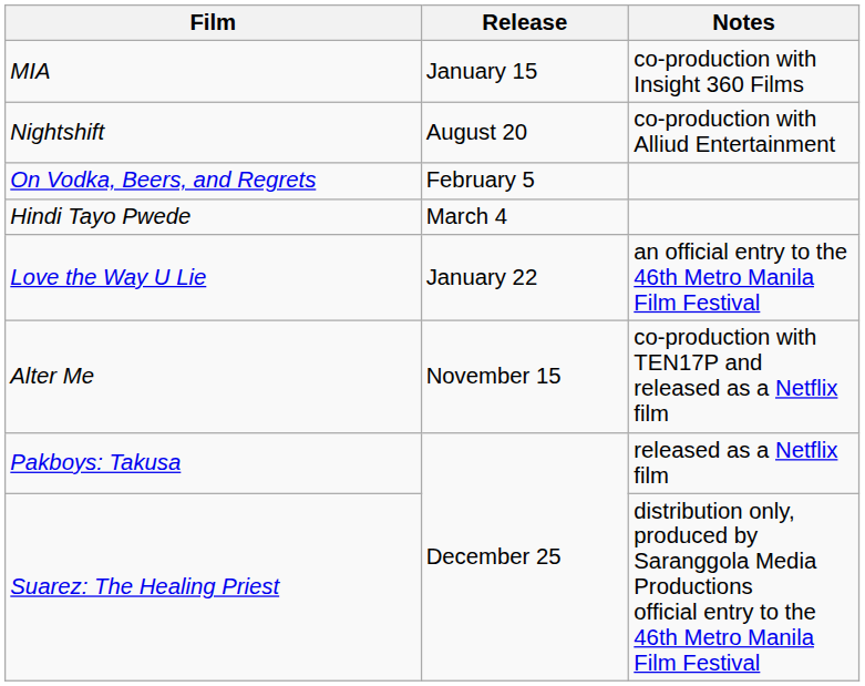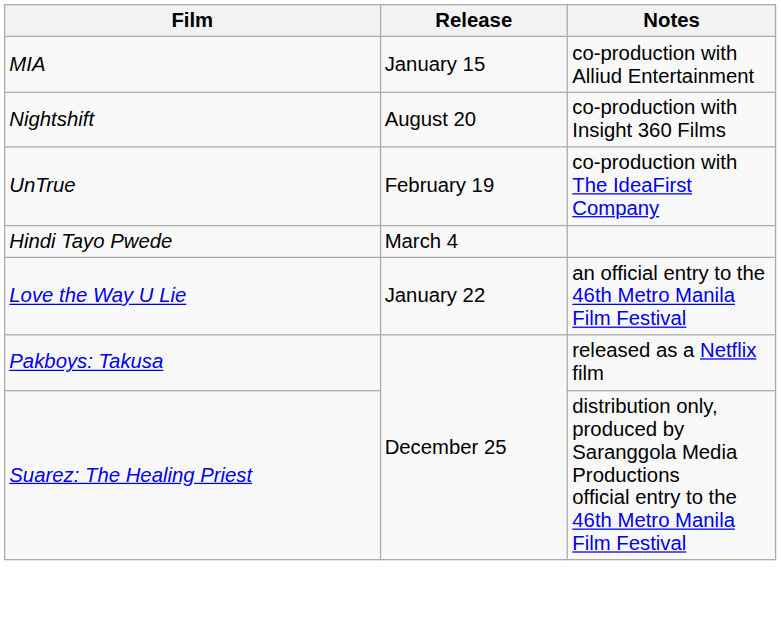MIA | Notes: co-production with Insight 360 Films -> co-production with Alliud Entertainment
Nightshift | Notes: co-production with Alliud Entertainment -> co-production with Insight 360 Films
- row: On Vodka, Beers, and Regrets | February 5
+ row: UnTrue | February 19 | co-production with The IdeaFirst Company
- row: Alter Me | November 15 | co-production with TEN17P and released as a Netflix film
